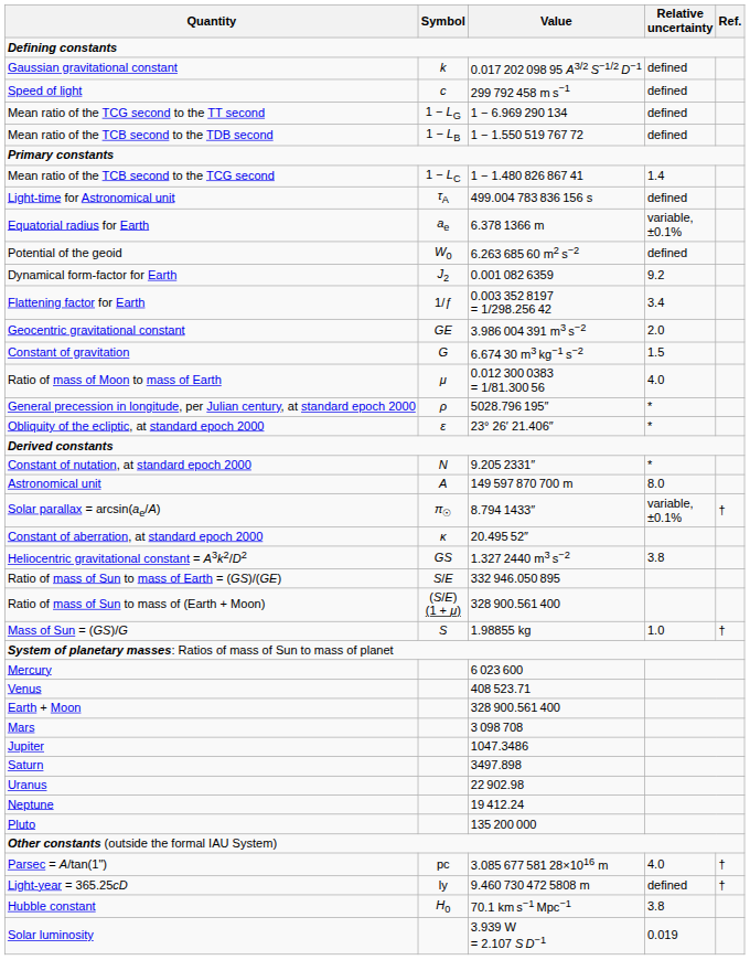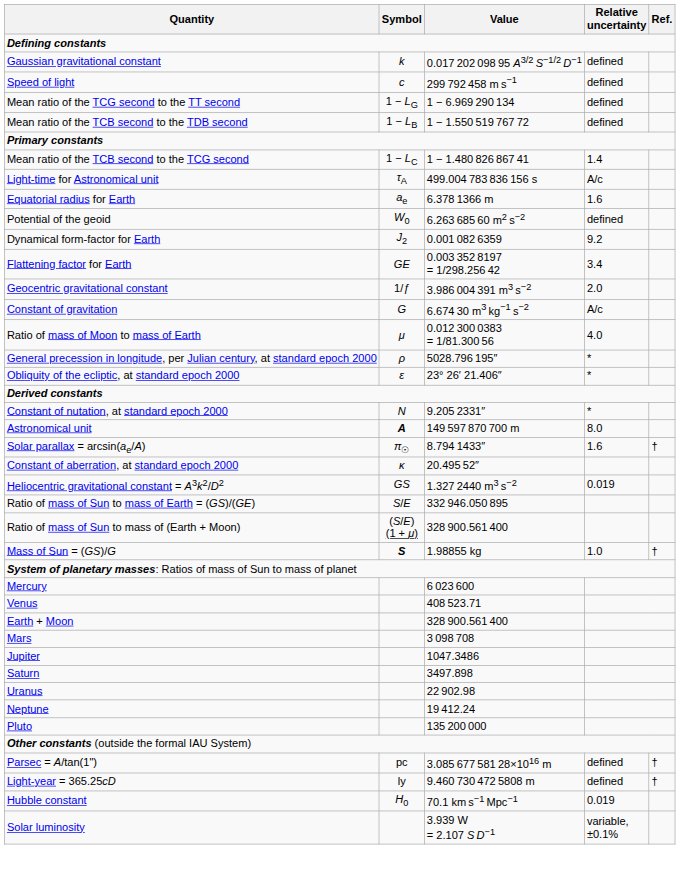Light-time for Astronomical unit | Relative uncertainty: defined -> A/c
Equatorial radius for Earth | Relative uncertainty: variable, ±0.1% -> 1.6
Flattening factor for Earth | Symbol: 1/ƒ -> GE
Geocentric gravitational constant | Symbol: GE -> 1/ƒ
Constant of gravitation | Relative uncertainty: 1.5 -> A/c
Astronomical unit | Symbol: normal -> bold
Solar parallax = arcsin(ae/A) | Relative uncertainty: variable, ±0.1% -> 1.6
Heliocentric gravitational constant = A3k2/D2 | Relative uncertainty: 3.8 -> 0.019
Mass of Sun = (GS)/G | Symbol: normal -> bold
Parsec = A/tan(1") | Relative uncertainty: 4.0 -> defined
Hubble constant | Relative uncertainty: 3.8 -> 0.019
Solar luminosity | Relative uncertainty: 0.019 -> variable, ±0.1%
